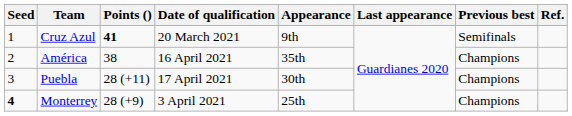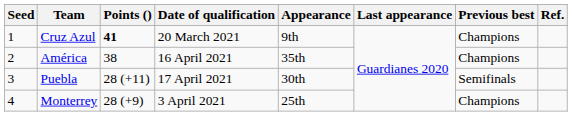Cruz Azul | Previous best: Semifinals -> Champions
Puebla | Previous best: Champions -> Semifinals
Monterrey | Seed: bold -> normal
